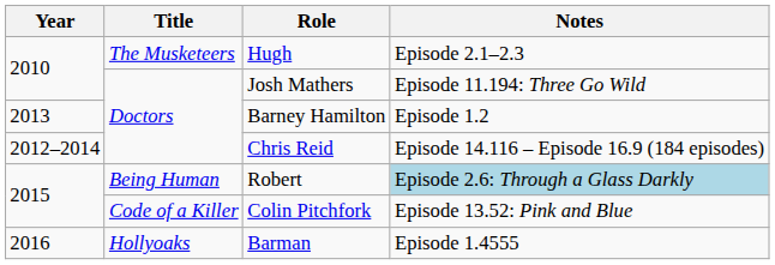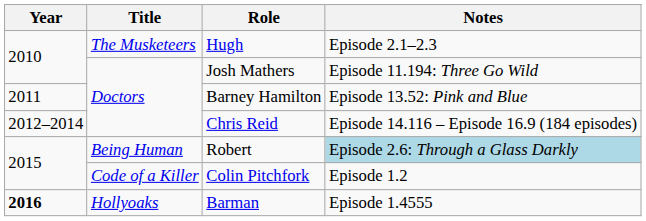Barney Hamilton | Year: 2013 -> 2011
Barney Hamilton | Notes: Episode 1.2 -> Episode 13.52: Pink and Blue
Colin Pitchfork | Notes: Episode 13.52: Pink and Blue -> Episode 1.2
Barman | Year: normal -> bold
